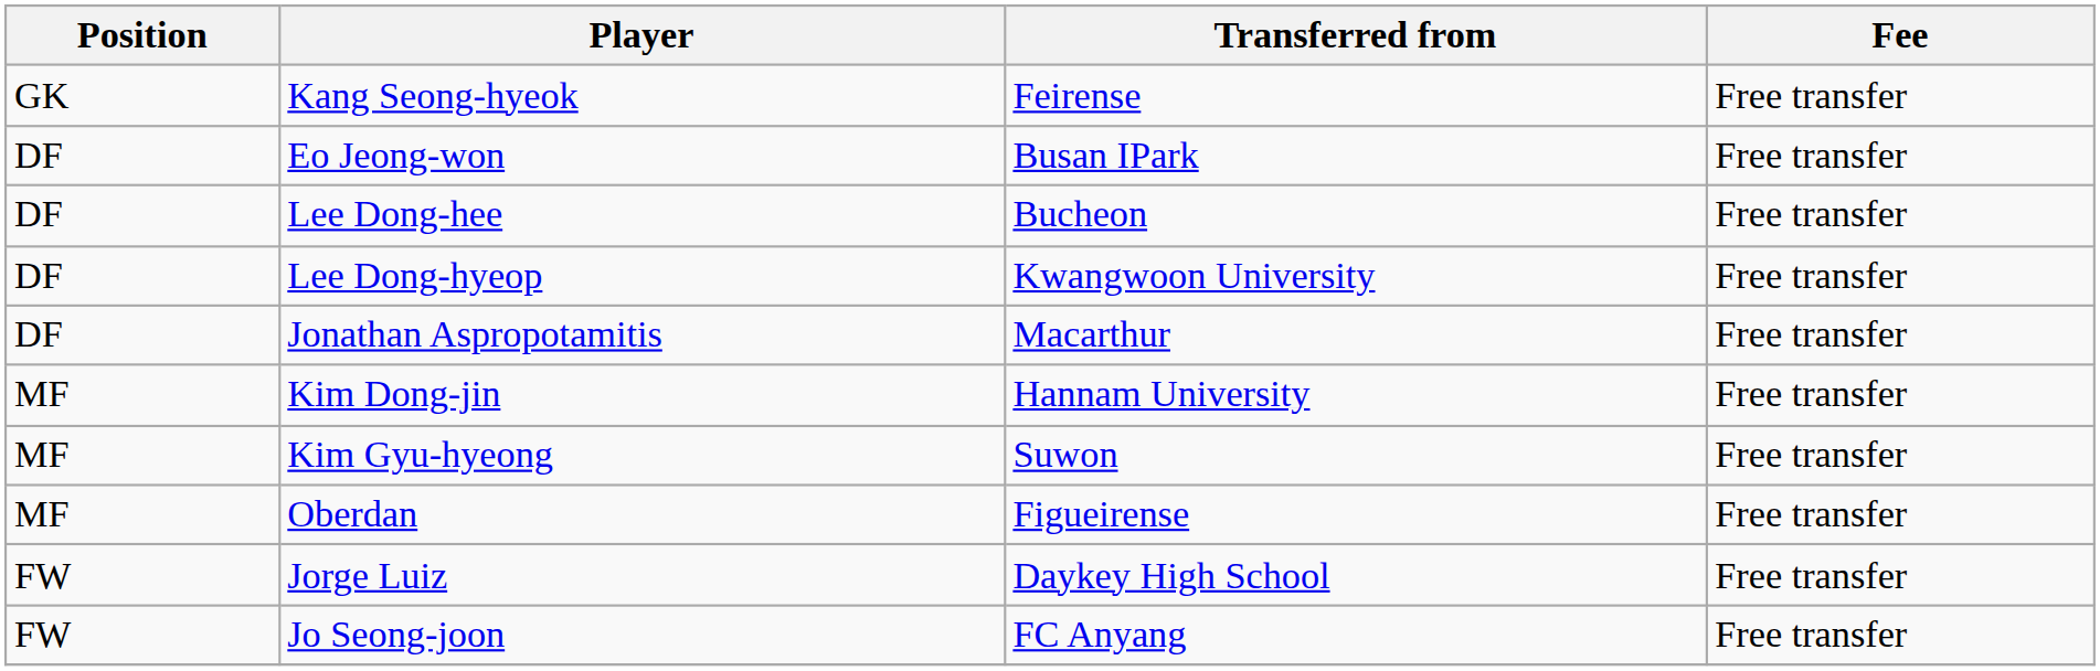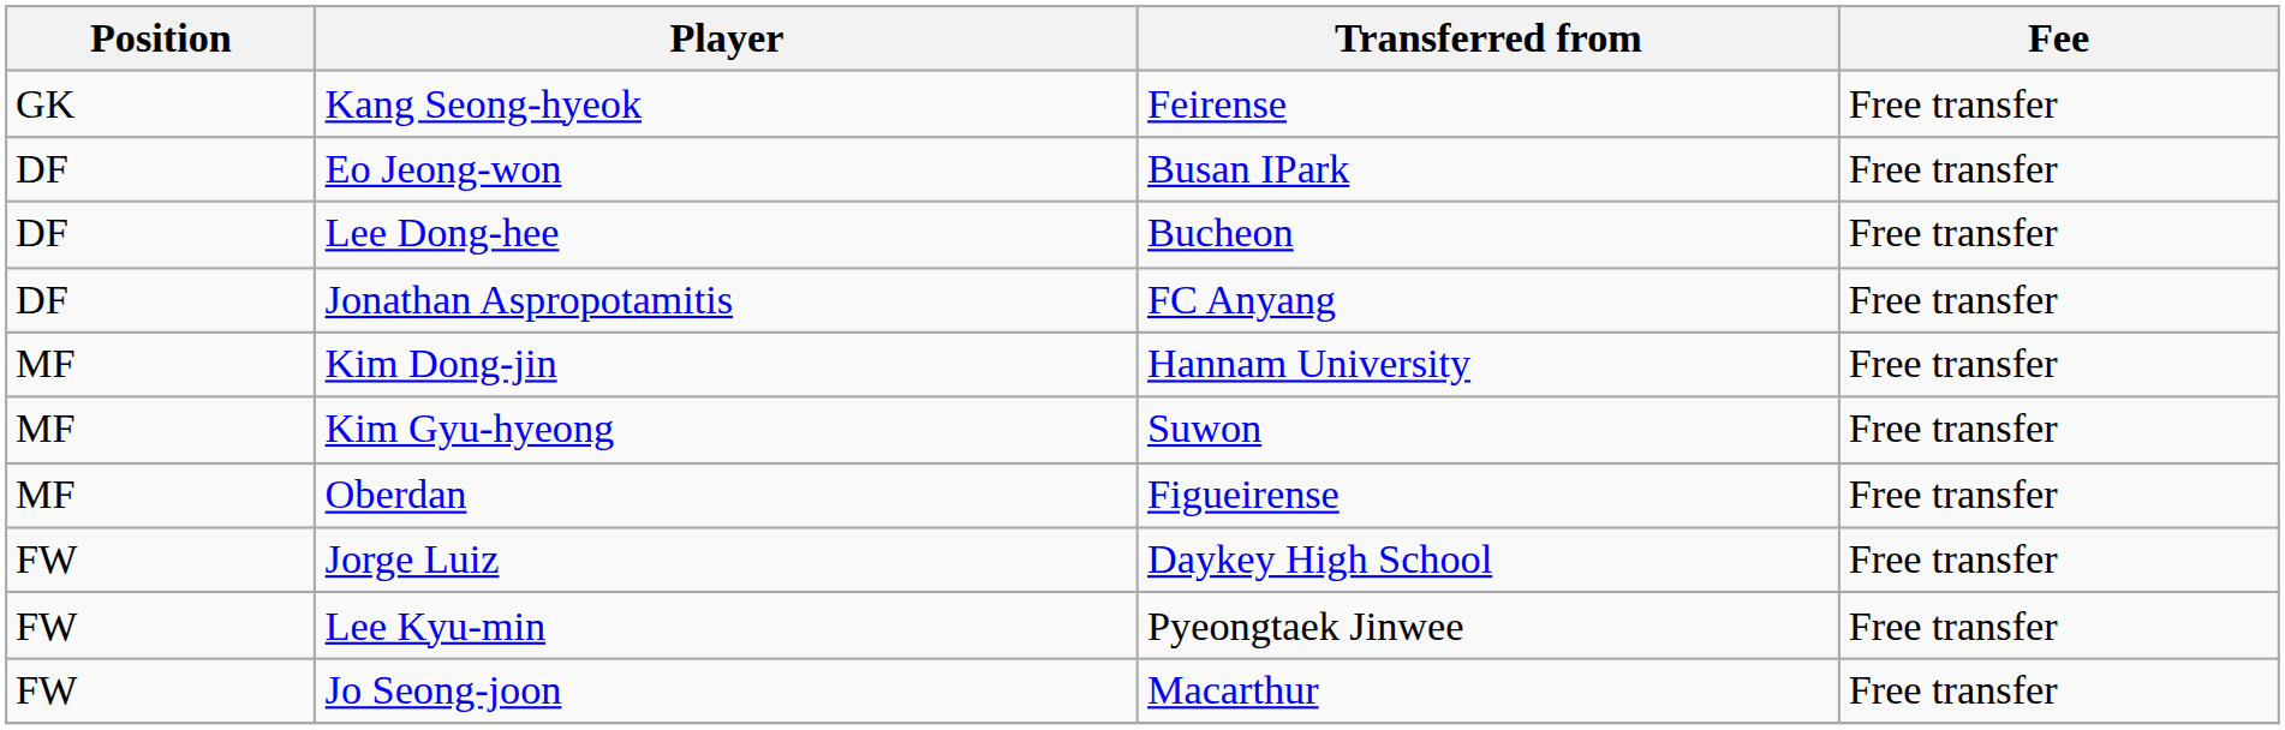- row: DF | Lee Dong-hyeop | Kwangwoon University | Free transfer
Jonathan Aspropotamitis | Transferred from: Macarthur -> FC Anyang
+ row: FW | Lee Kyu-min | Pyeongtaek Jinwee | Free transfer
Jo Seong-joon | Transferred from: FC Anyang -> Macarthur
